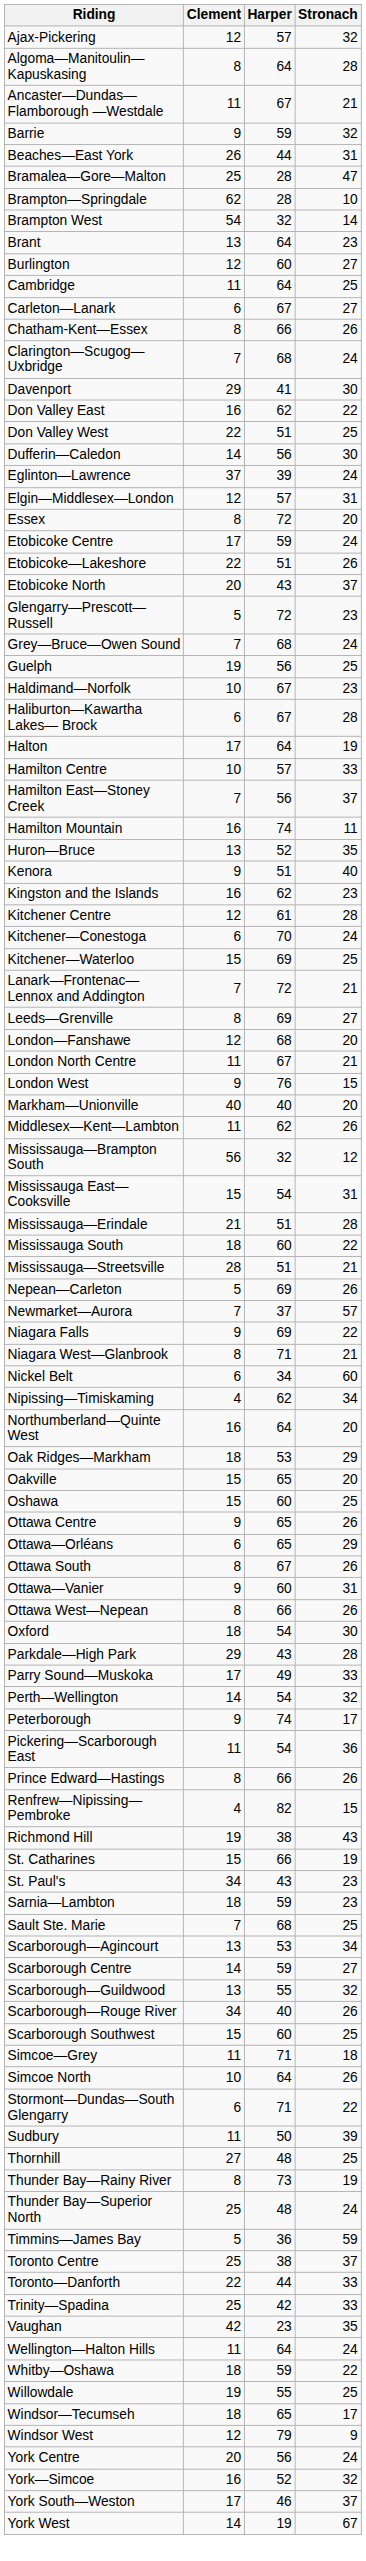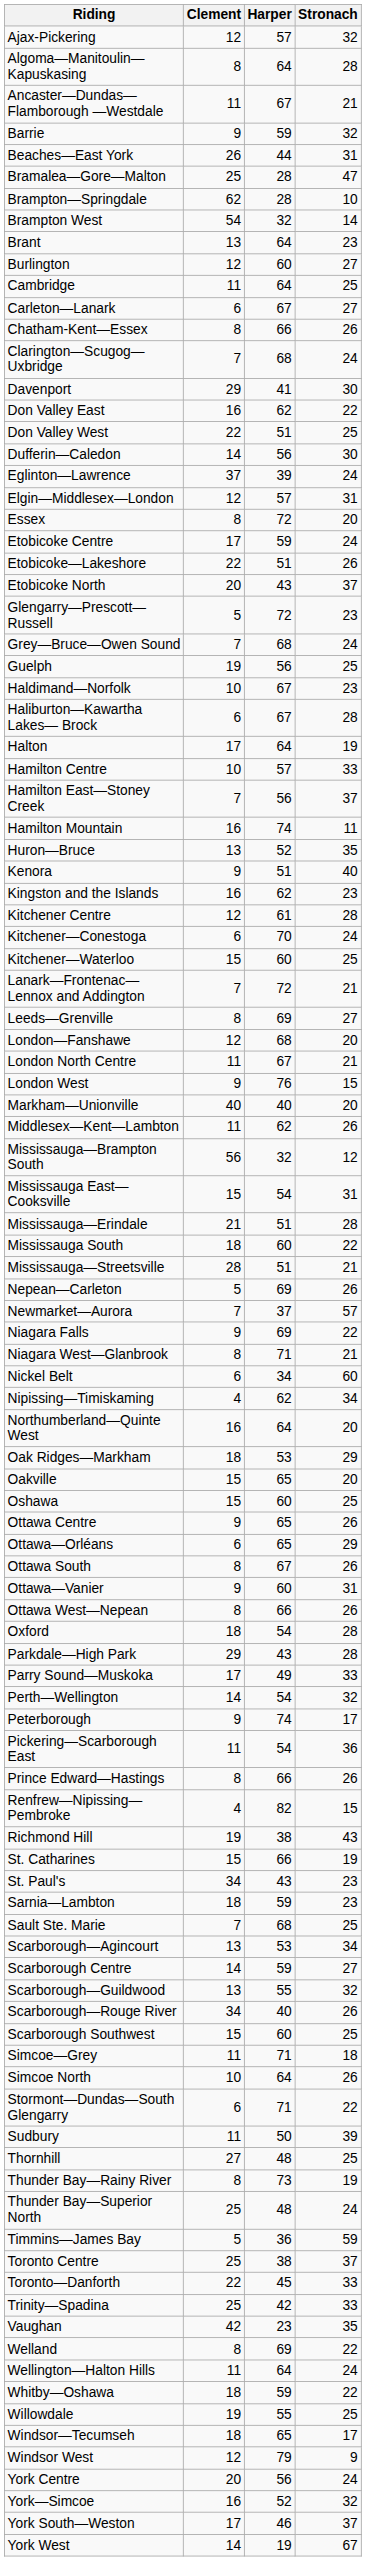Kitchener—Waterloo | Harper: 69 -> 60
Oxford | Stronach: 30 -> 28
Toronto—Danforth | Harper: 44 -> 45
+ row: Welland | 8 | 69 | 22
